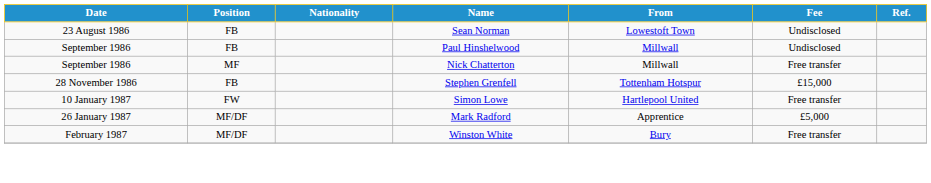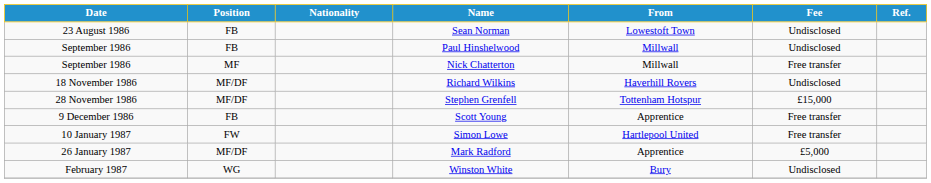+ row: 18 November 1986 | MF/DF | Richard Wilkins | Haverhill Rovers | Undisclosed
Stephen Grenfell | Position: FB -> MF/DF
+ row: 9 December 1986 | FB | Scott Young | Apprentice | Free transfer
Winston White | Position: MF/DF -> WG
Winston White | Fee: Free transfer -> Undisclosed
